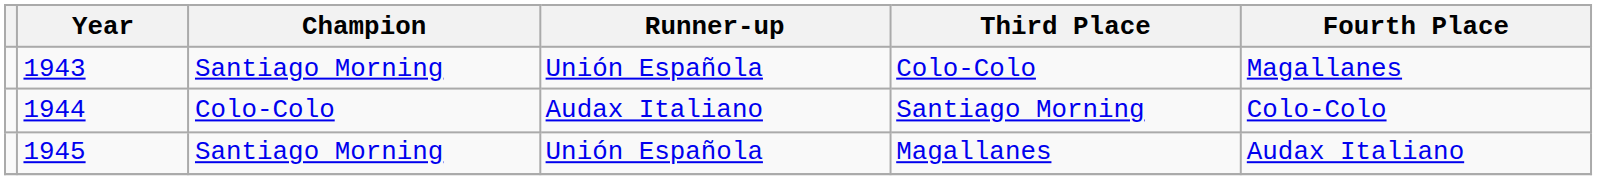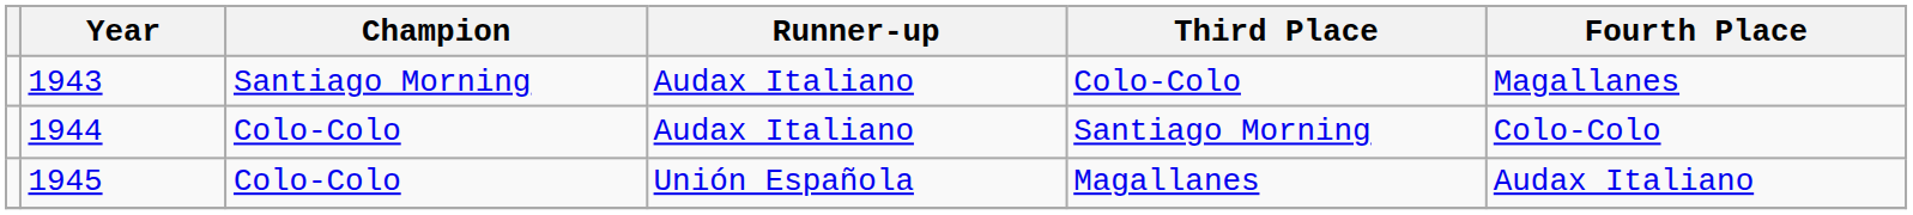1943 | Runner-up: Unión Española -> Audax Italiano
1945 | Champion: Santiago Morning -> Colo-Colo
